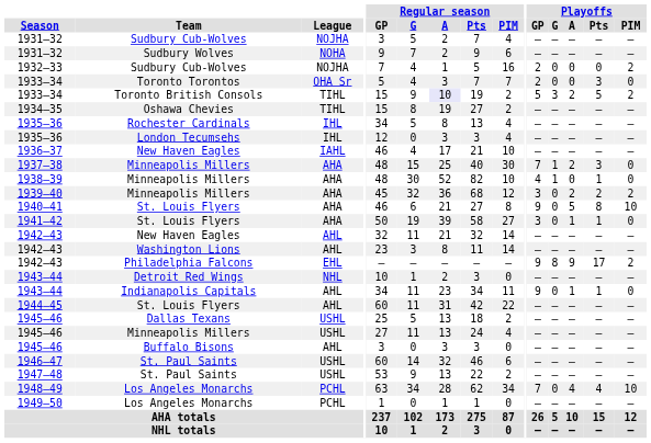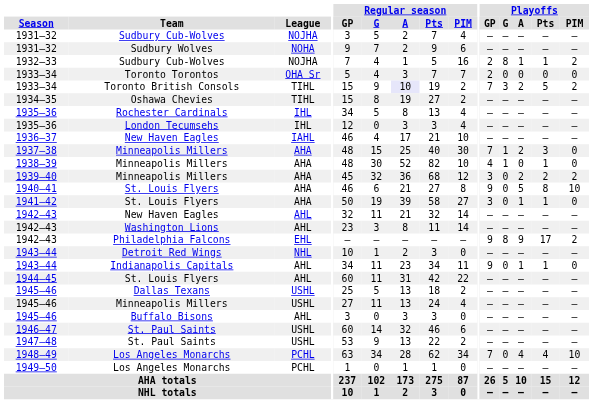1932–33 | Playoffs / G: 0 -> 8
1932–33 | Playoffs / A: 0 -> 1
1932–33 | Playoffs / Pts: 0 -> 1
1933–34 / Toronto Torontos | Playoffs / Pts: 3 -> 0
1933–34 / Toronto British Consols | Playoffs / GP: 5 -> 7
